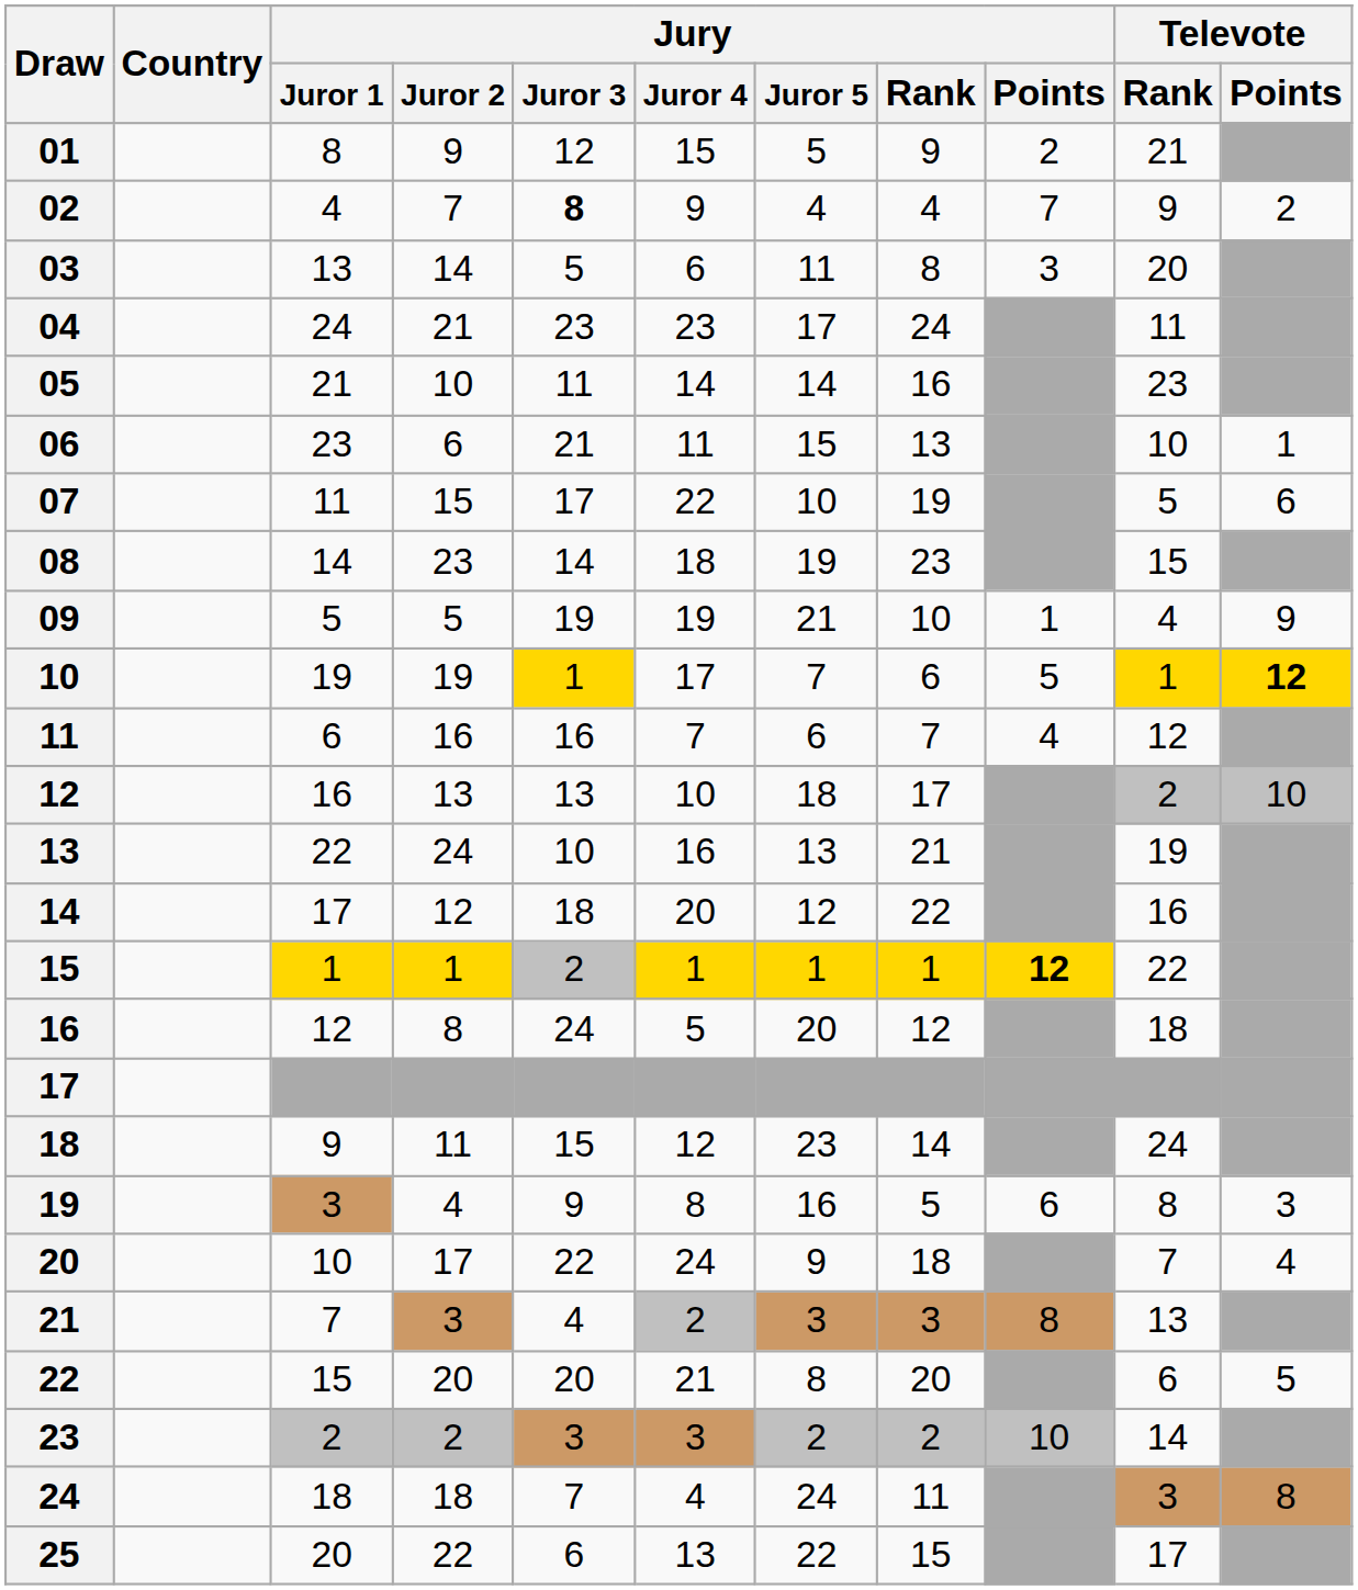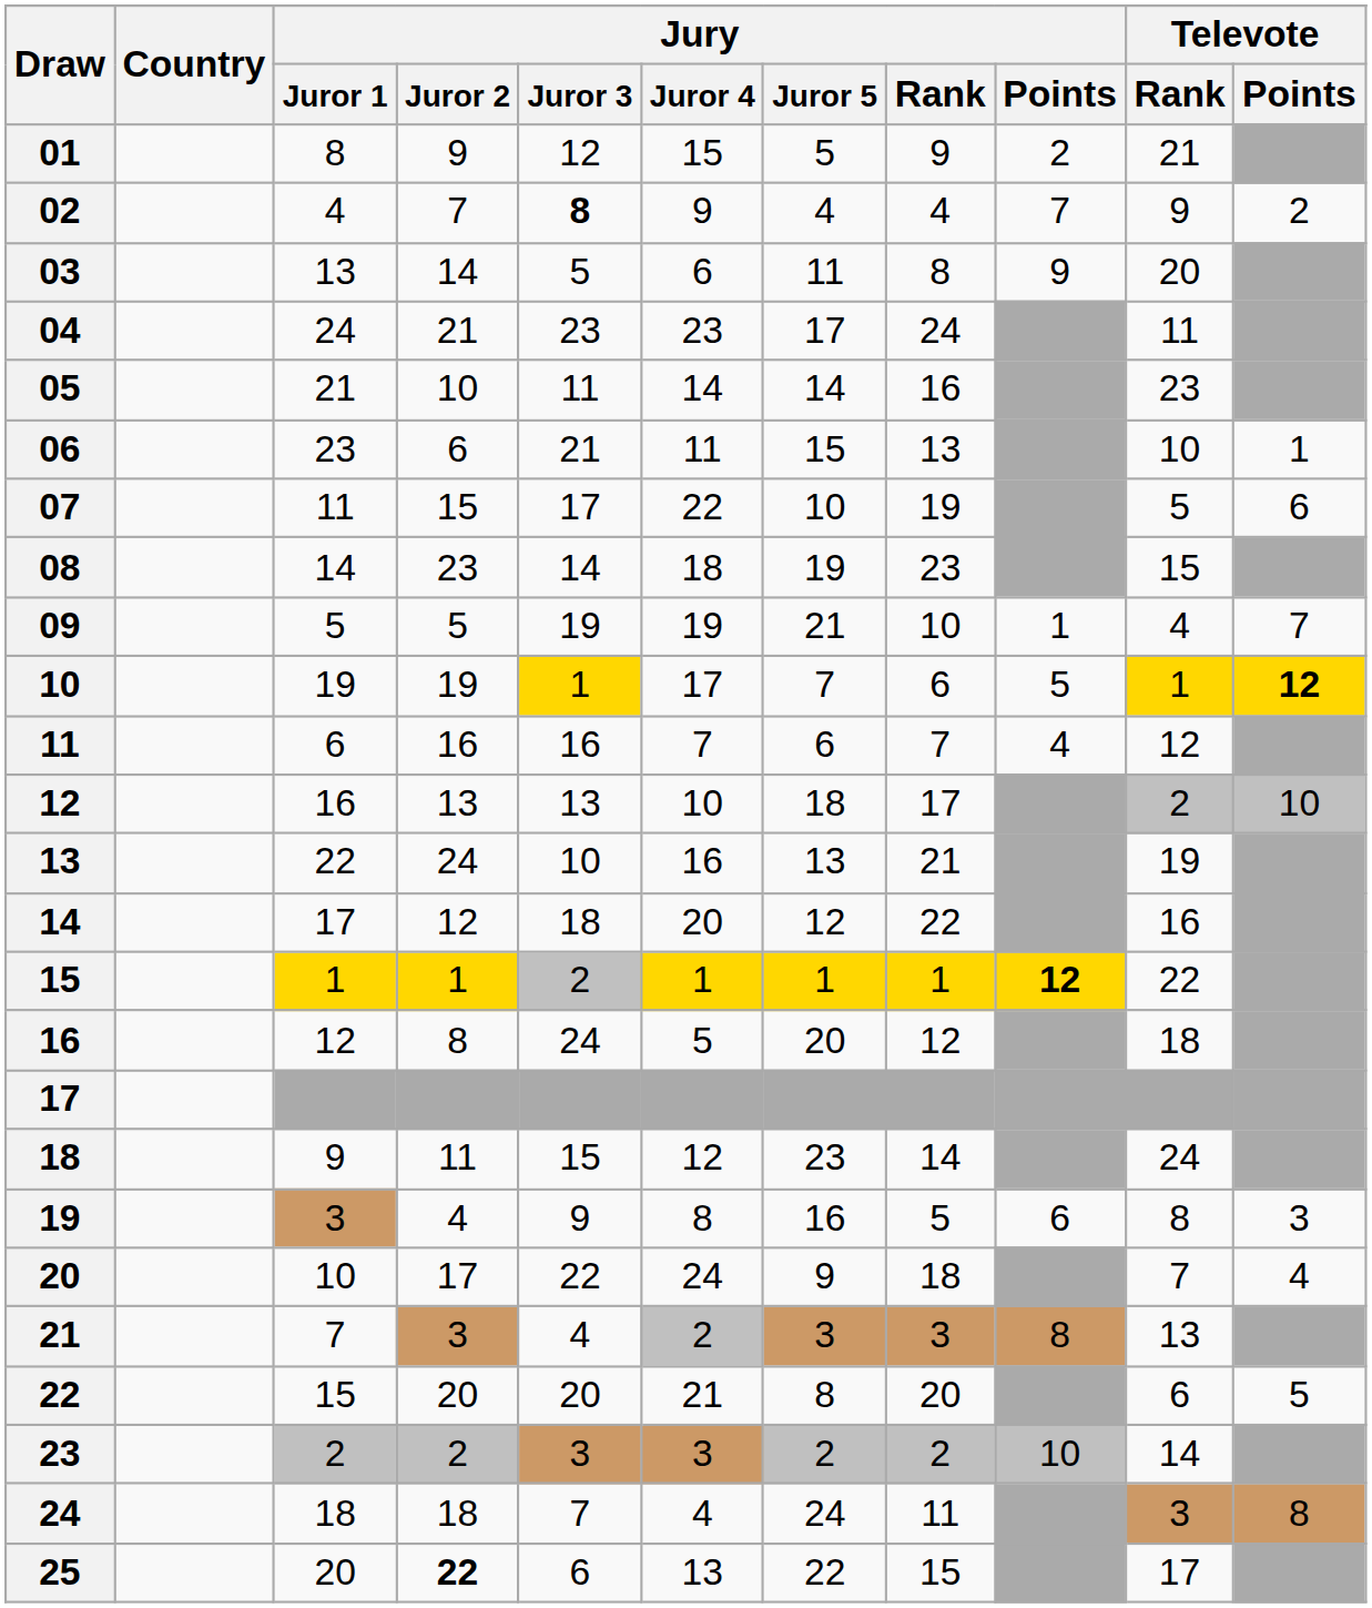03 | Jury / Points: 3 -> 9
09 | Televote / Points: 9 -> 7
25 | Jury / Juror 2: normal -> bold
